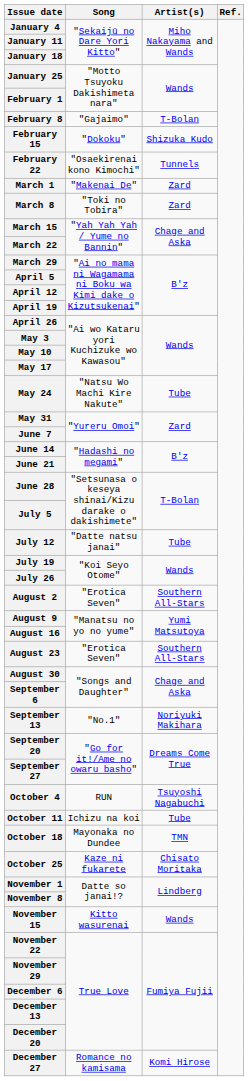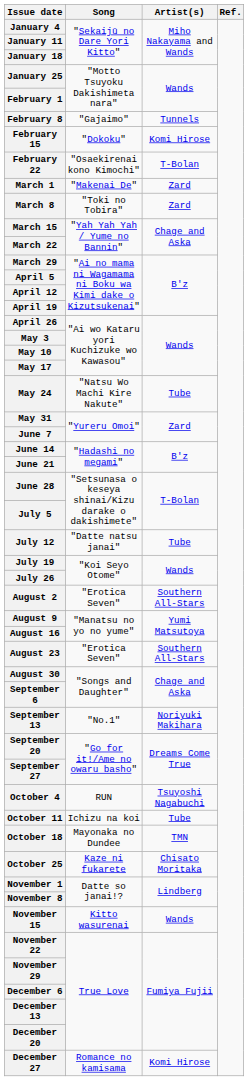February 8 | Artist(s): T-Bolan -> Tunnels
February 15 | Artist(s): Shizuka Kudo -> Komi Hirose
February 22 | Artist(s): Tunnels -> T-Bolan
